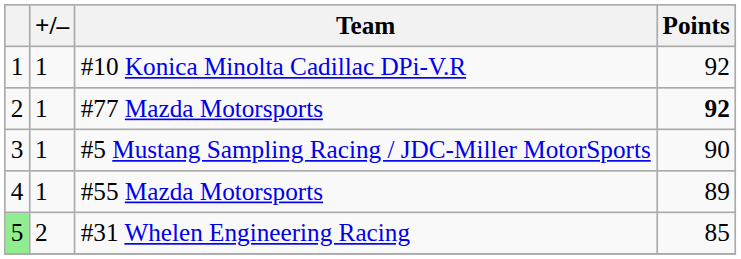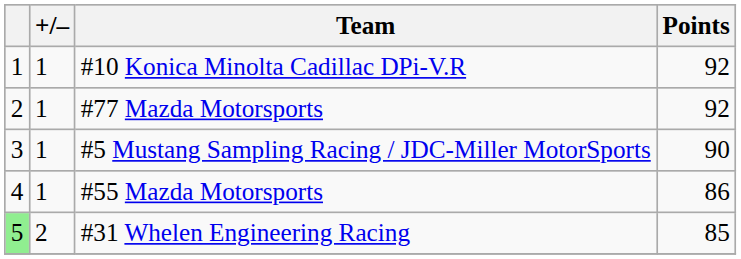#77 Mazda Motorsports | Points: bold -> normal
#55 Mazda Motorsports | Points: 89 -> 86
